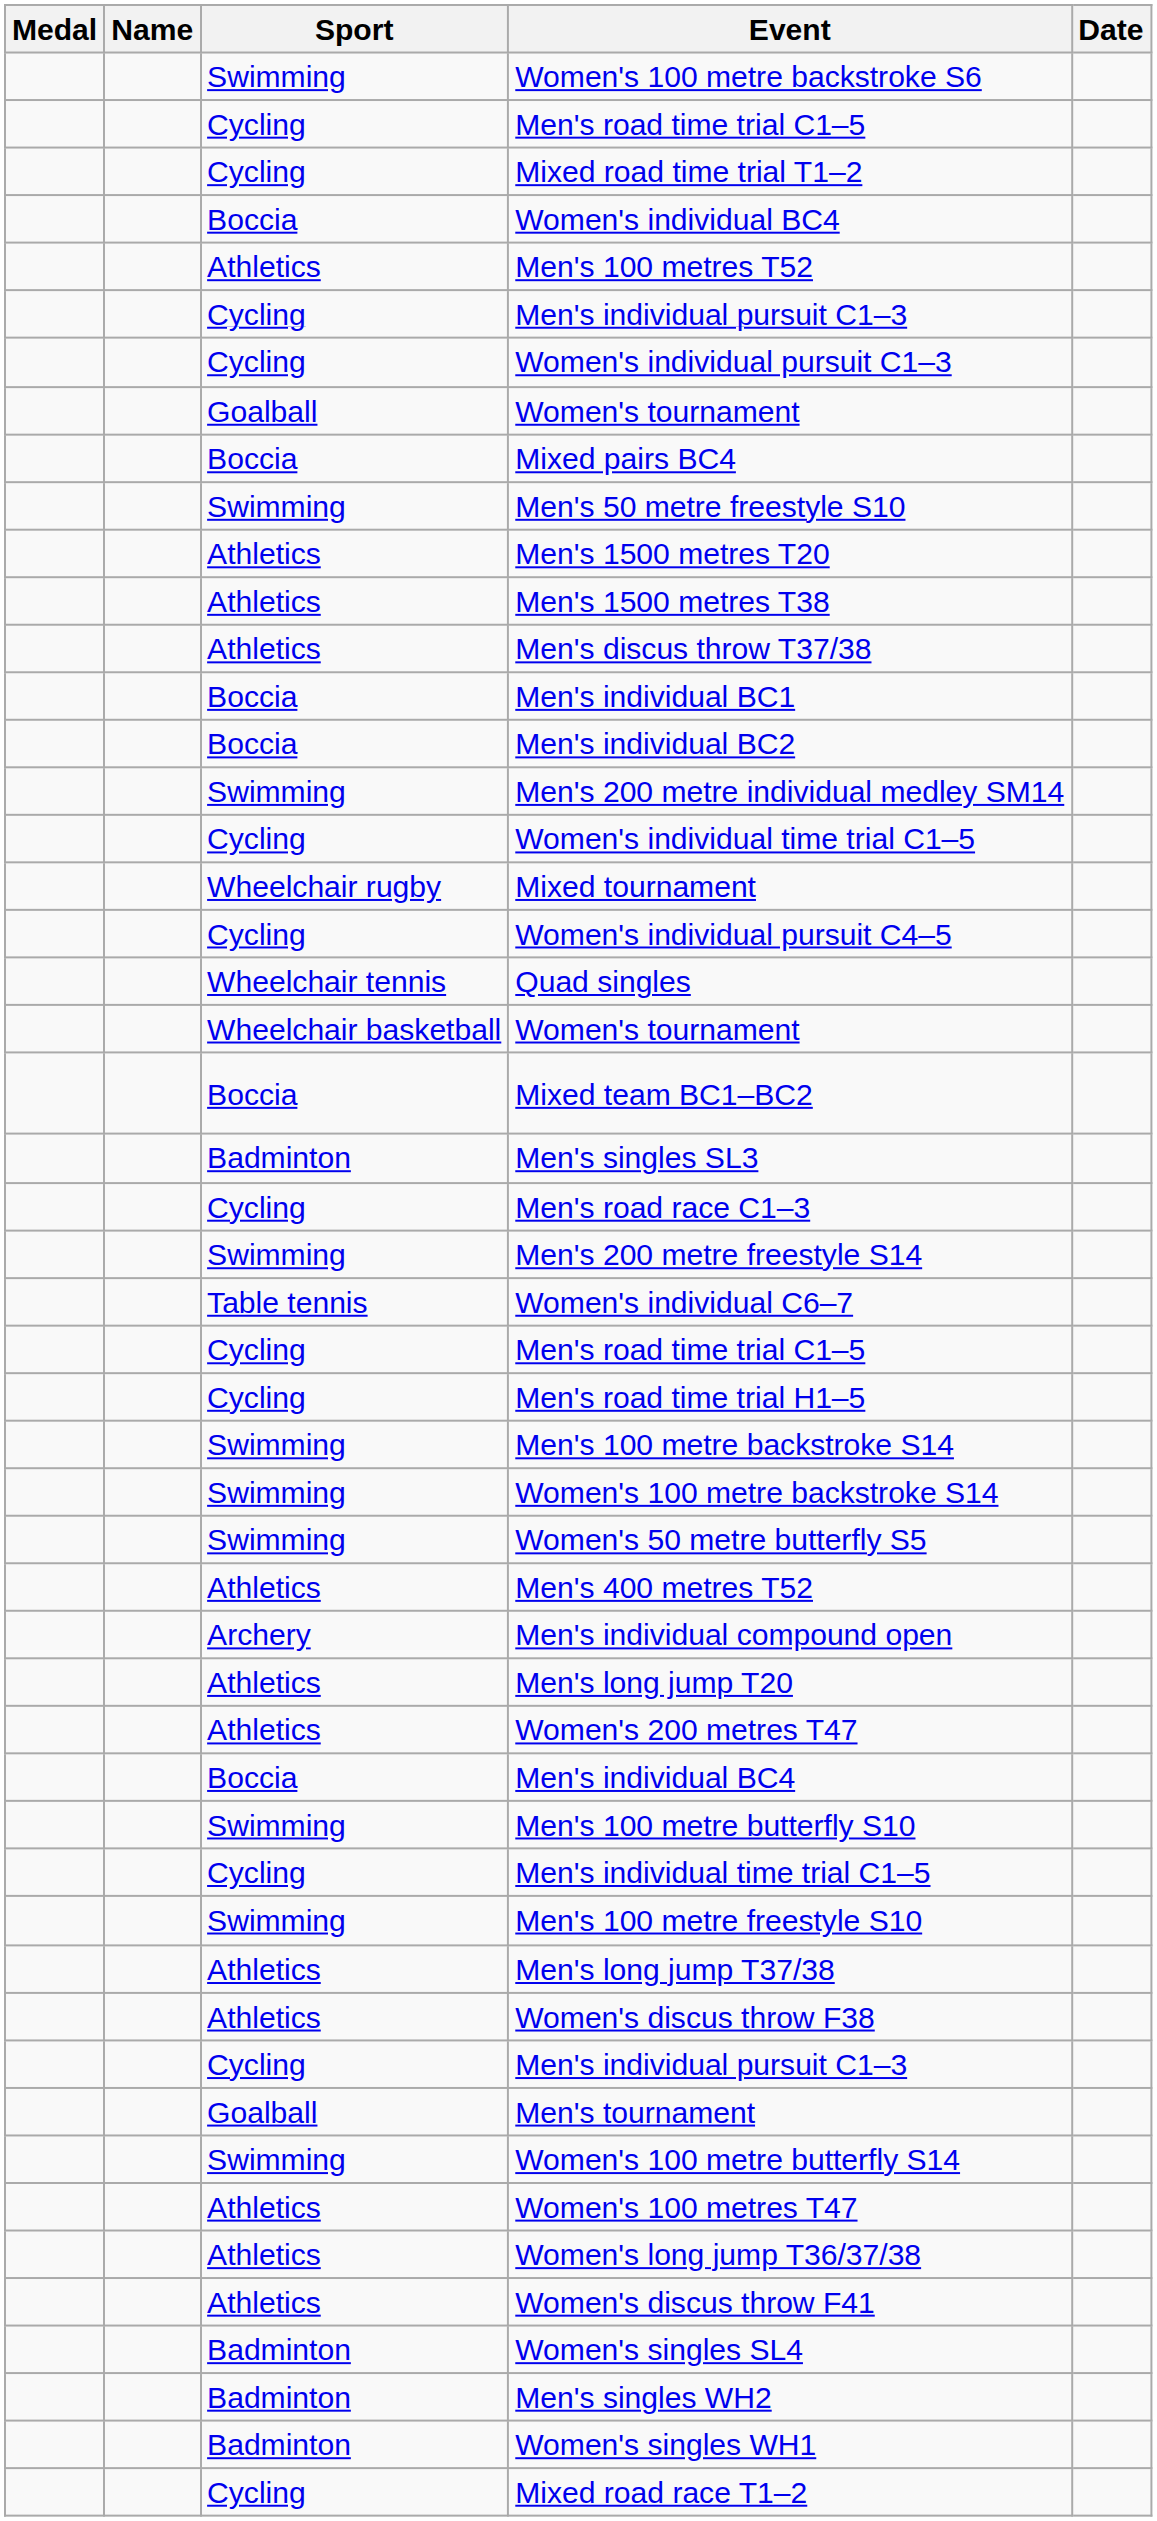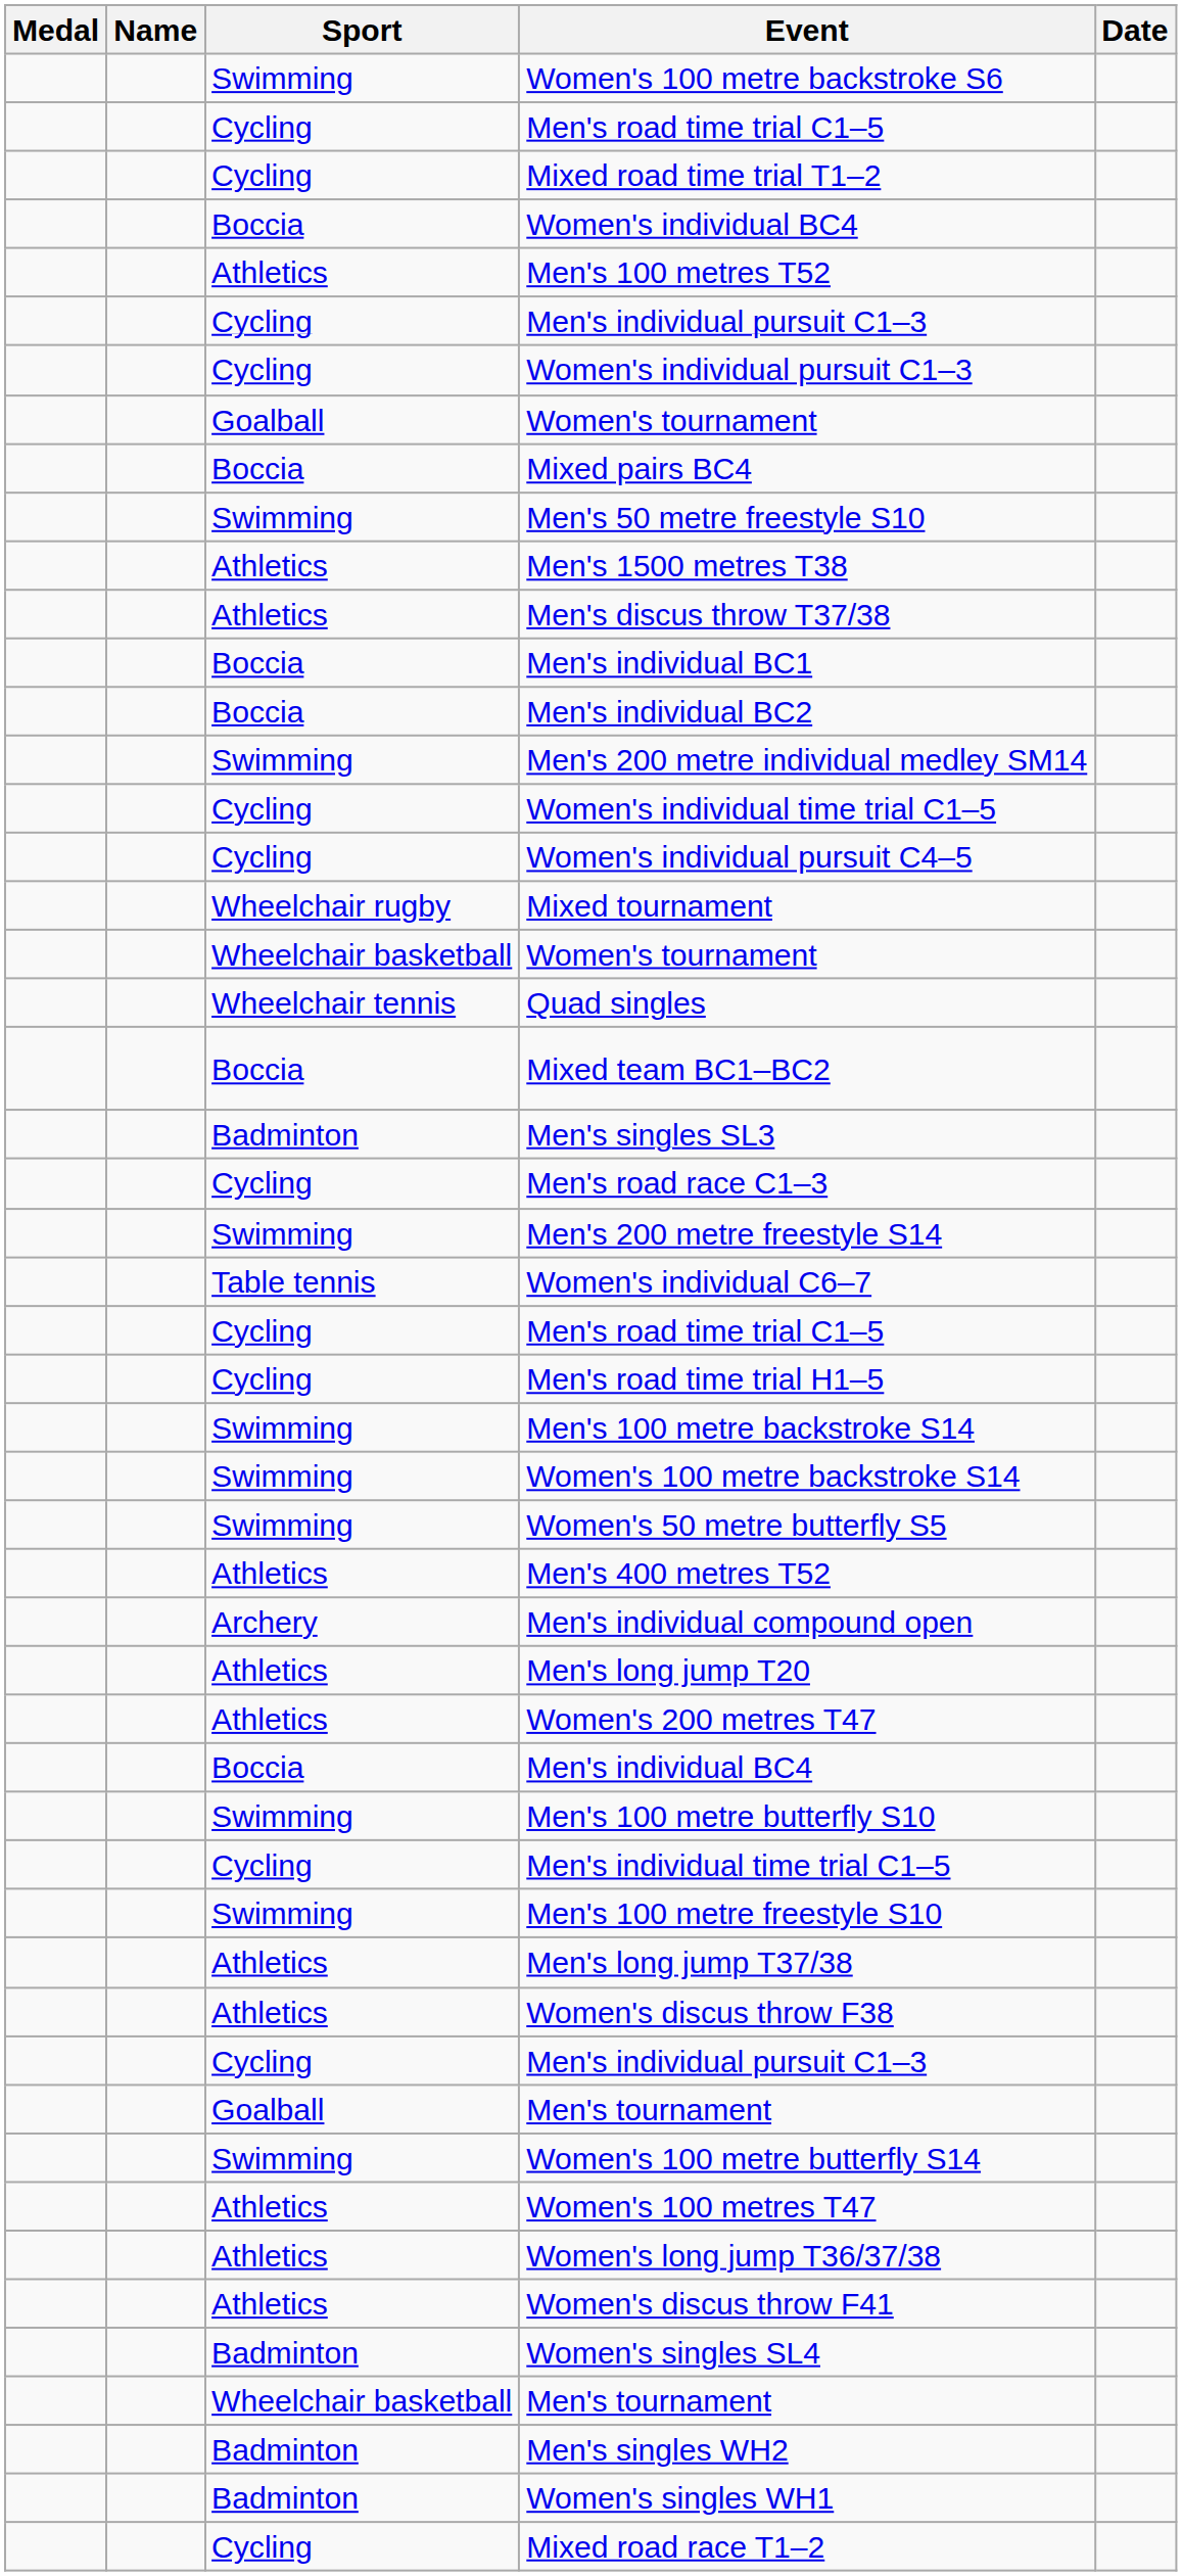- row: Athletics | Men's 1500 metres T20
rows swapped: Mixed tournament <-> Women's individual pursuit C4–5
rows swapped: Wheelchair basketball / Women's tournament <-> Quad singles
+ row: Wheelchair basketball | Men's tournament
